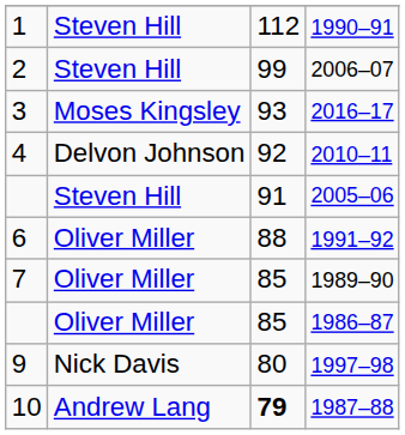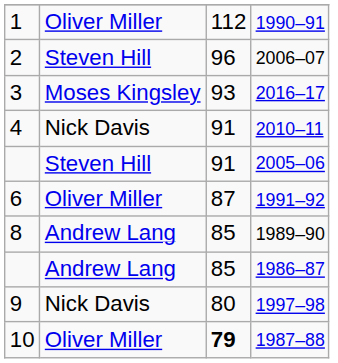1990–91 | column 2: Steven Hill -> Oliver Miller
2006–07 | column 3: 99 -> 96
2010–11 | column 2: Delvon Johnson -> Nick Davis
2010–11 | column 3: 92 -> 91
1991–92 | column 3: 88 -> 87
1989–90 | column 1: 7 -> 8
1989–90 | column 2: Oliver Miller -> Andrew Lang
1986–87 | column 2: Oliver Miller -> Andrew Lang
1987–88 | column 2: Andrew Lang -> Oliver Miller
